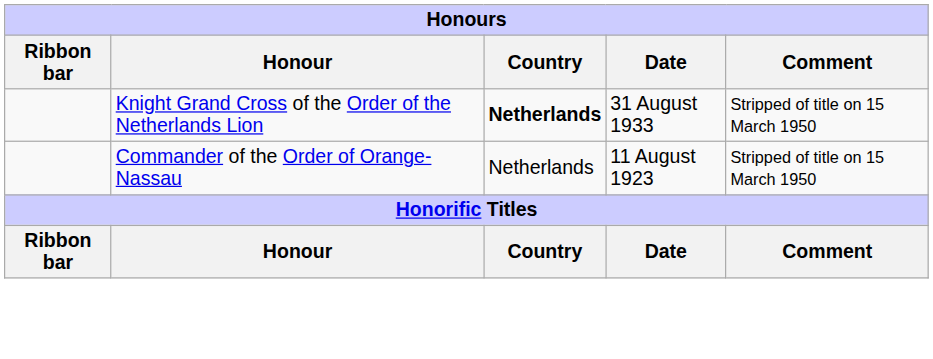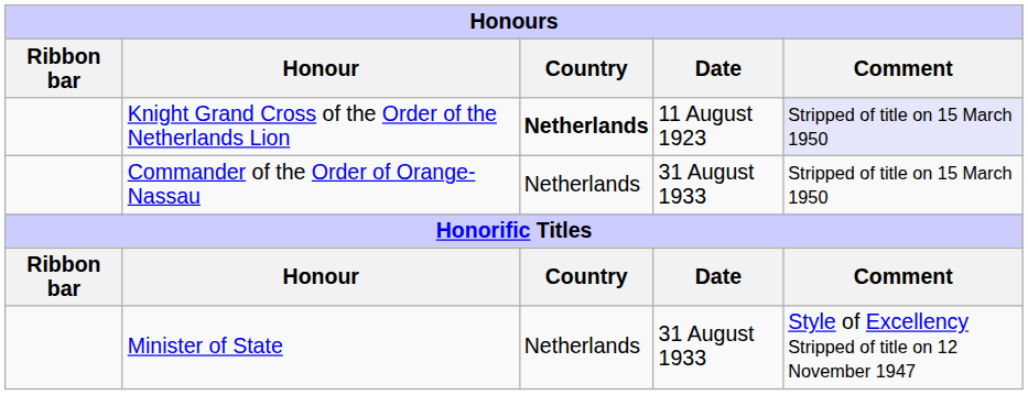Knight Grand Cross of the Order of the Netherlands Lion | Date: 31 August 1933 -> 11 August 1923
Knight Grand Cross of the Order of the Netherlands Lion | Comment: no background -> lavender background
Commander of the Order of Orange-Nassau | Date: 11 August 1923 -> 31 August 1933
+ row: Minister of State | Netherlands | 31 August 1933 | Style of Excellency Stripped of title on 12 November 1947
